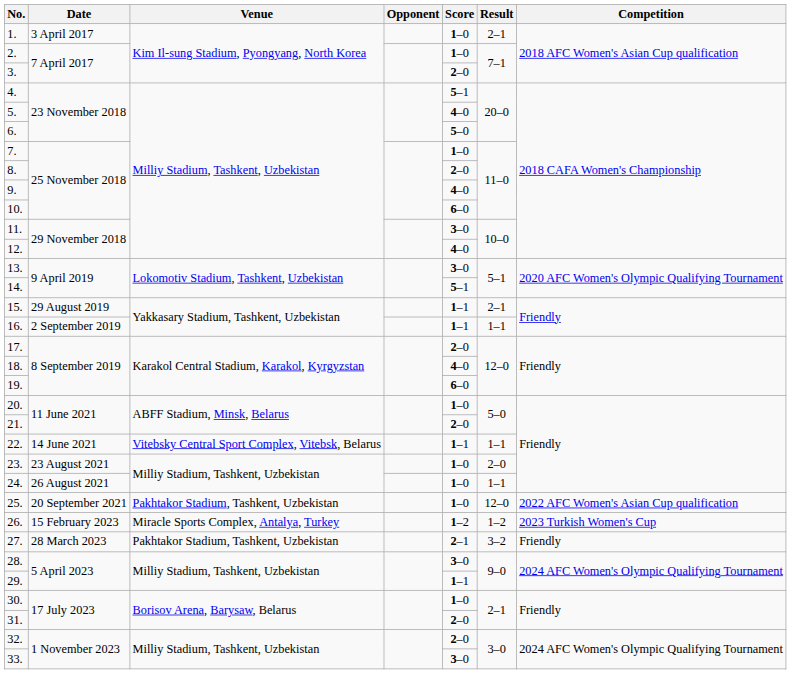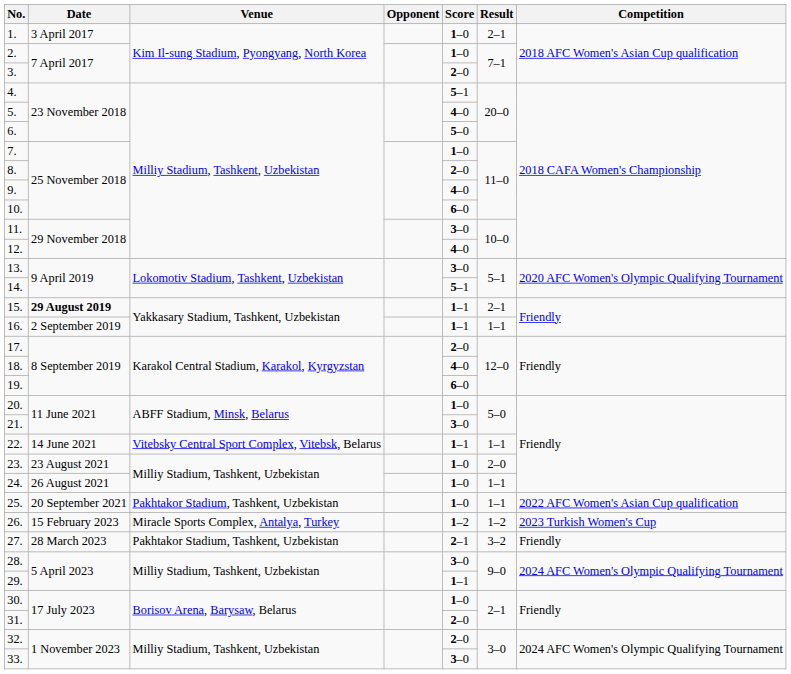15. | Date: normal -> bold
21. | Score: 2–0 -> 3–0
25. | Result: 12–0 -> 1–1
